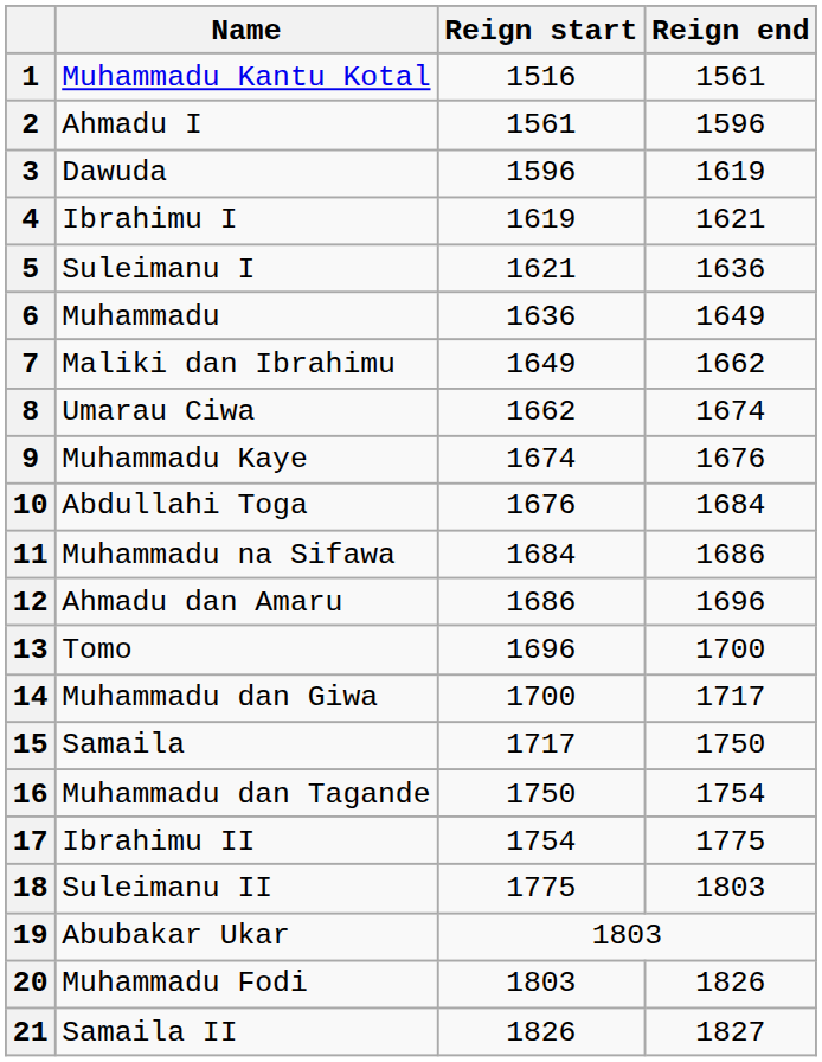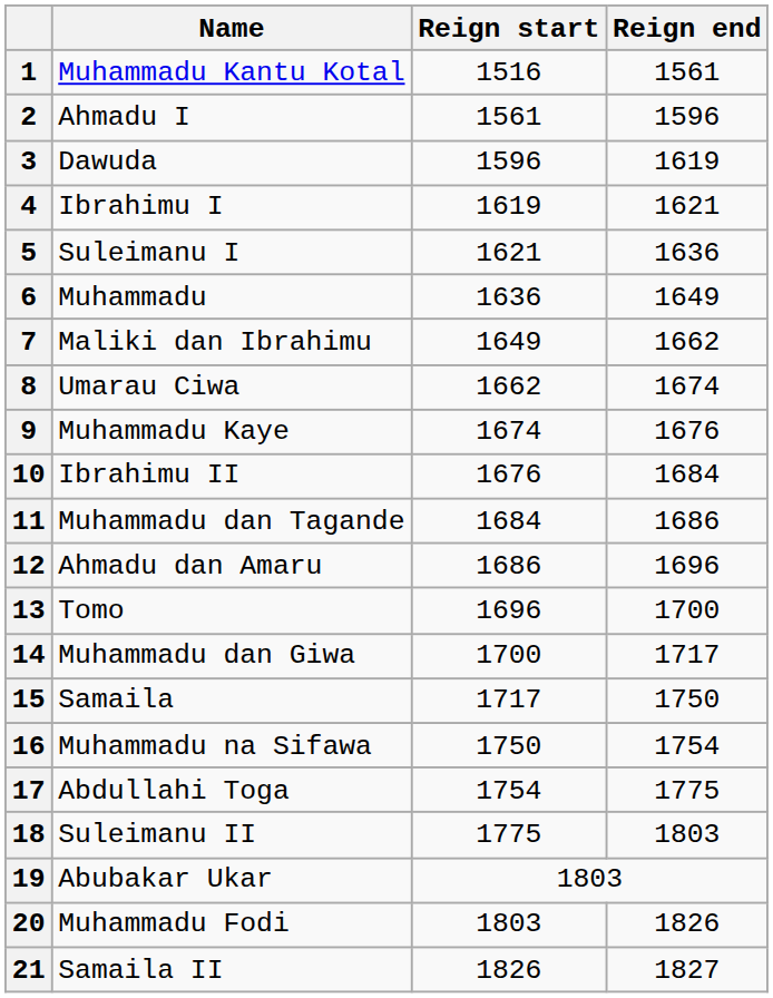10 | Name: Abdullahi Toga -> Ibrahimu II
11 | Name: Muhammadu na Sifawa -> Muhammadu dan Tagande
16 | Name: Muhammadu dan Tagande -> Muhammadu na Sifawa
17 | Name: Ibrahimu II -> Abdullahi Toga
